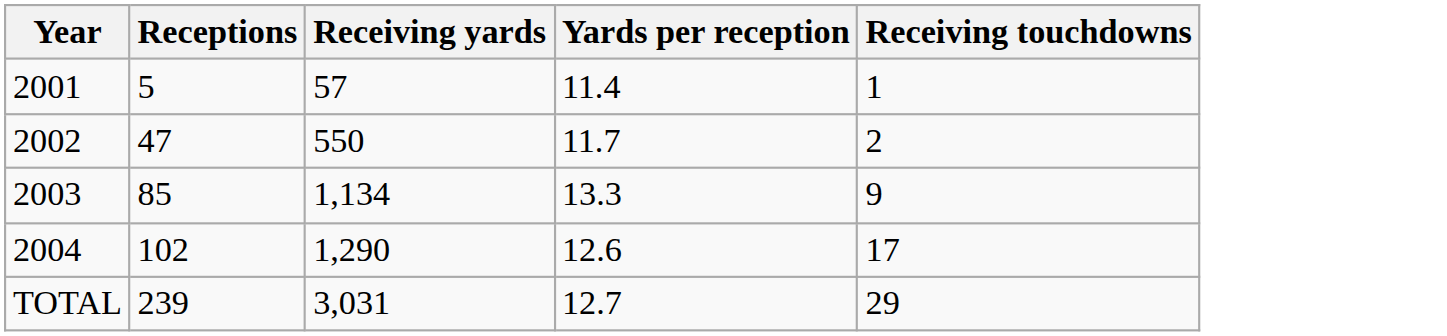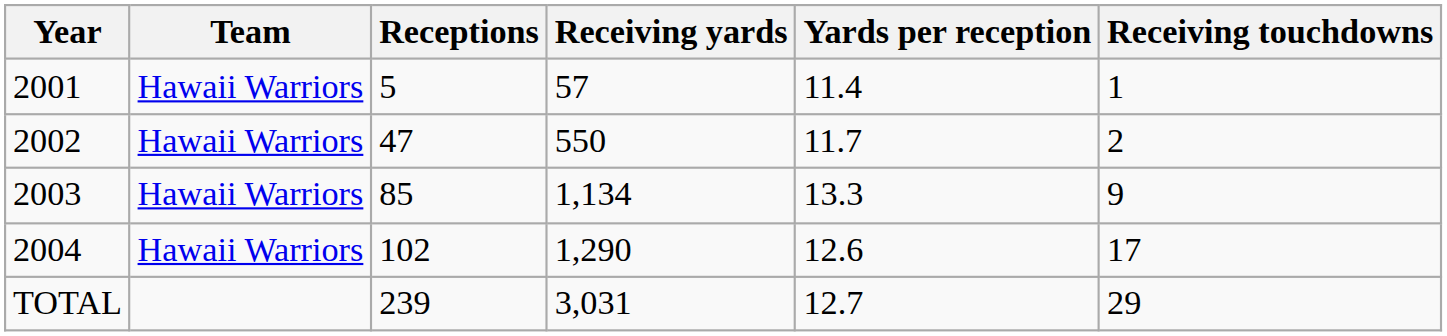+ column: Team | Hawaii Warriors | Hawaii Warriors | Hawaii Warriors | Hawaii Warriors
